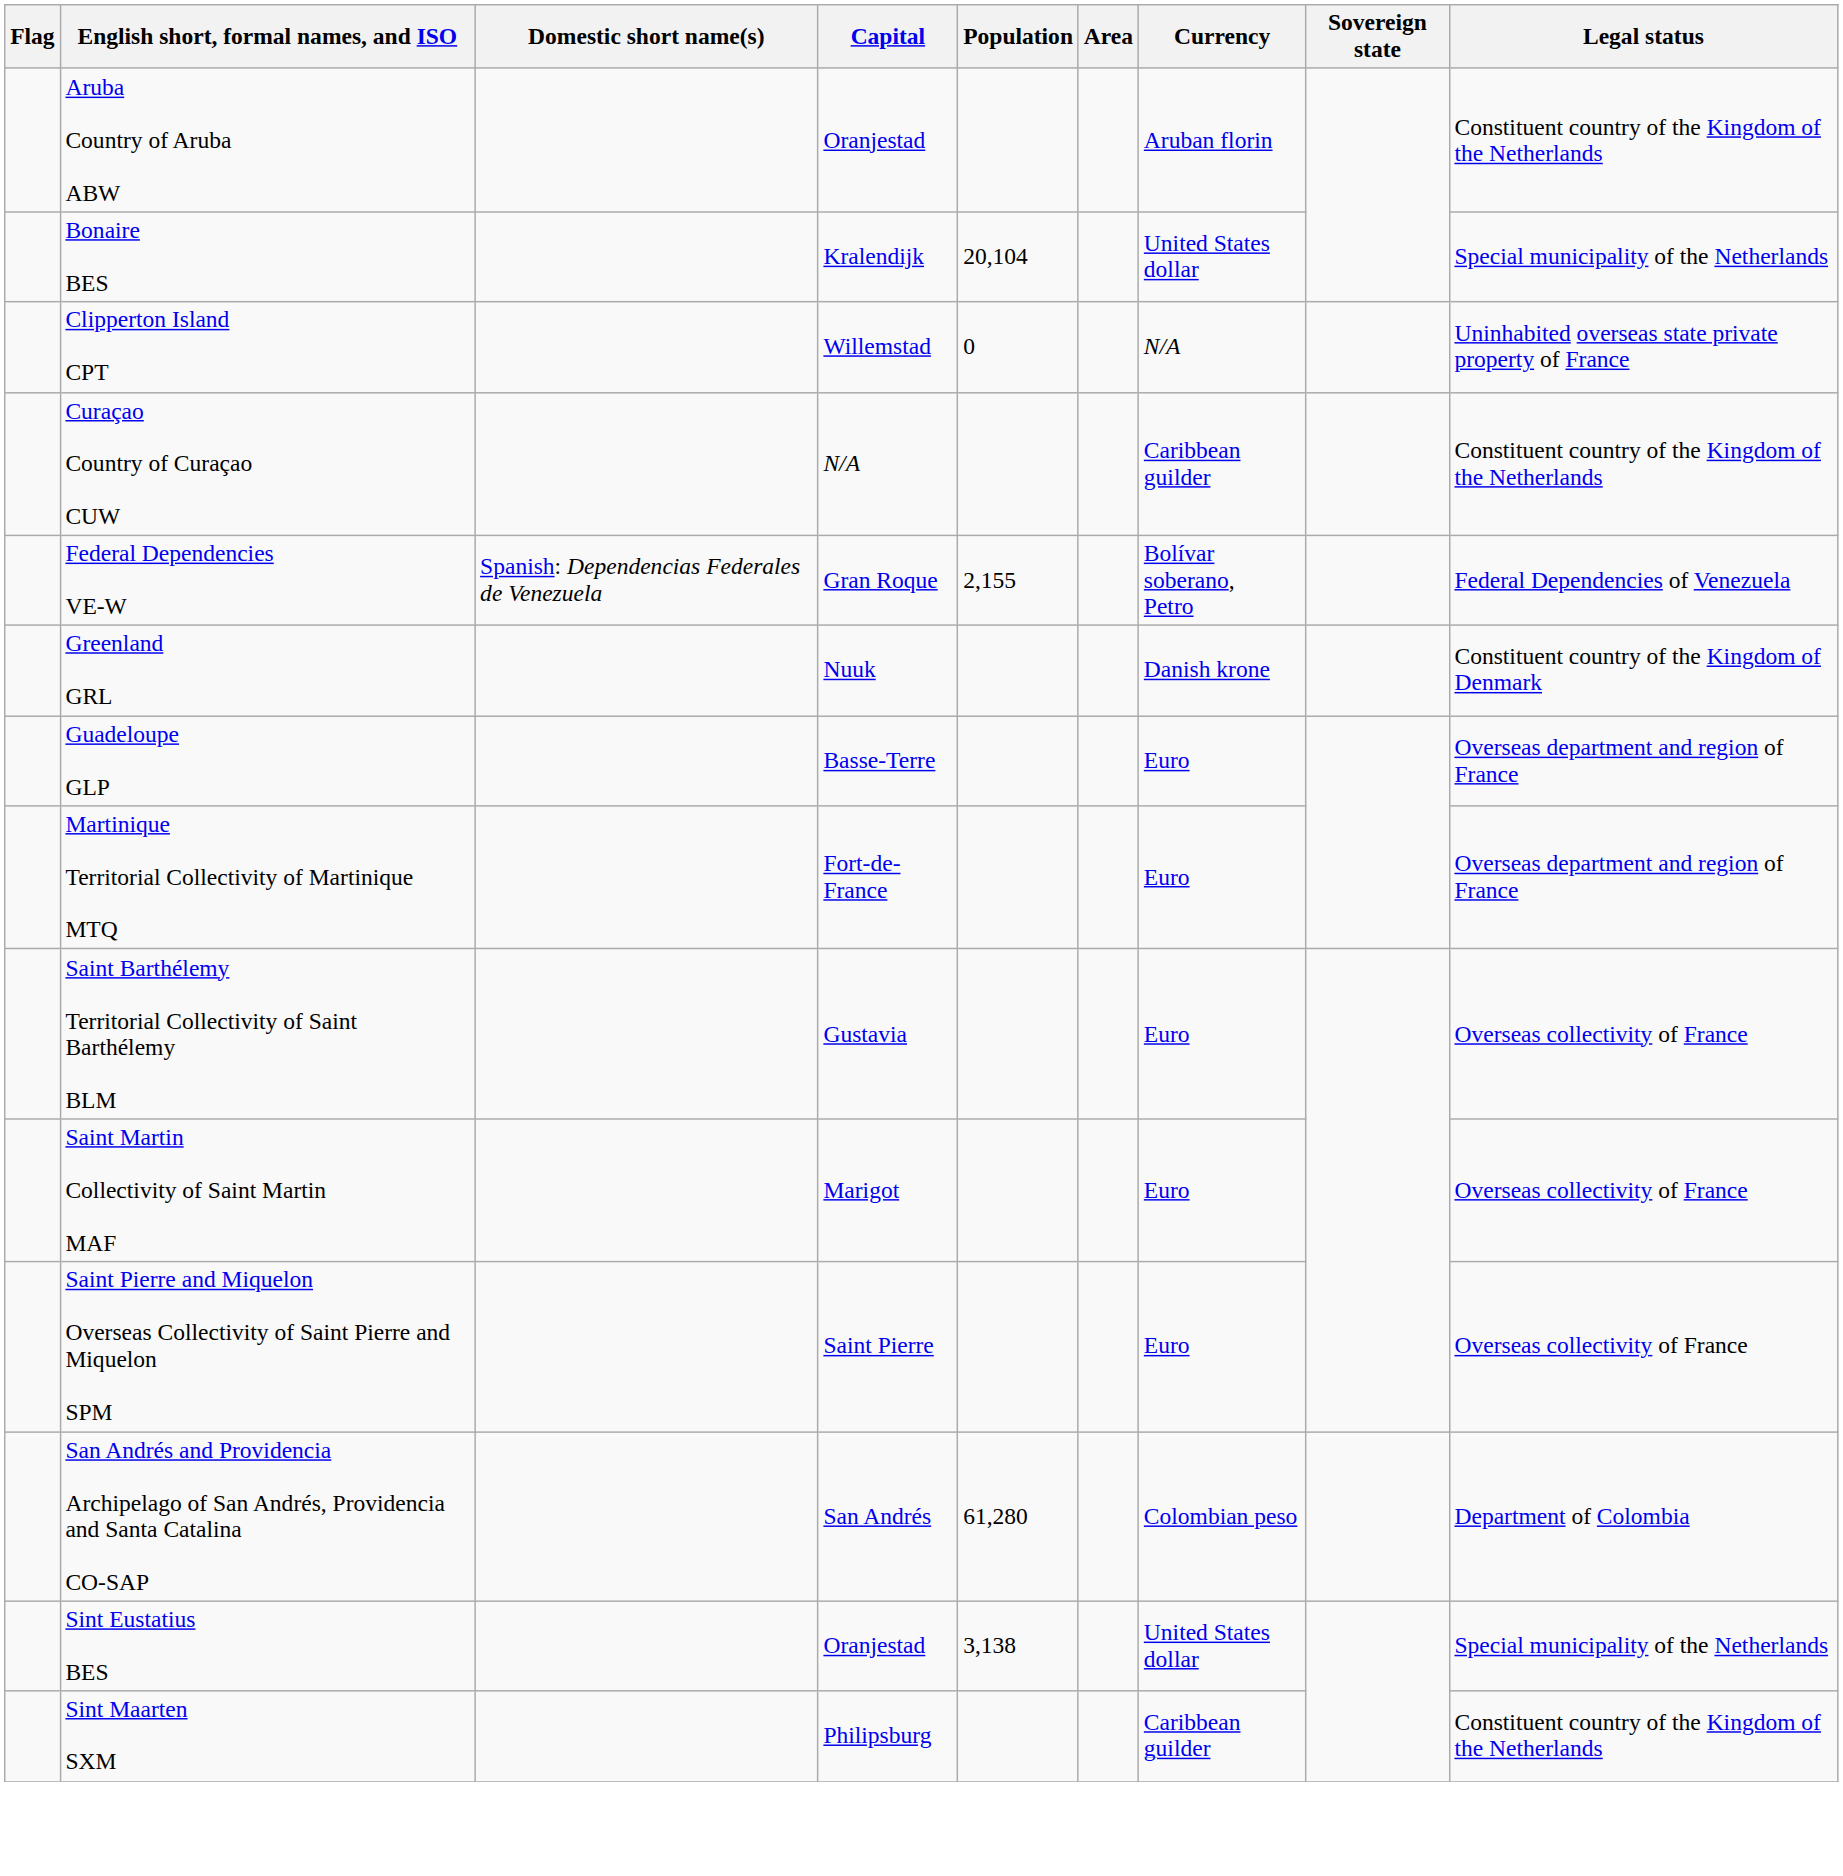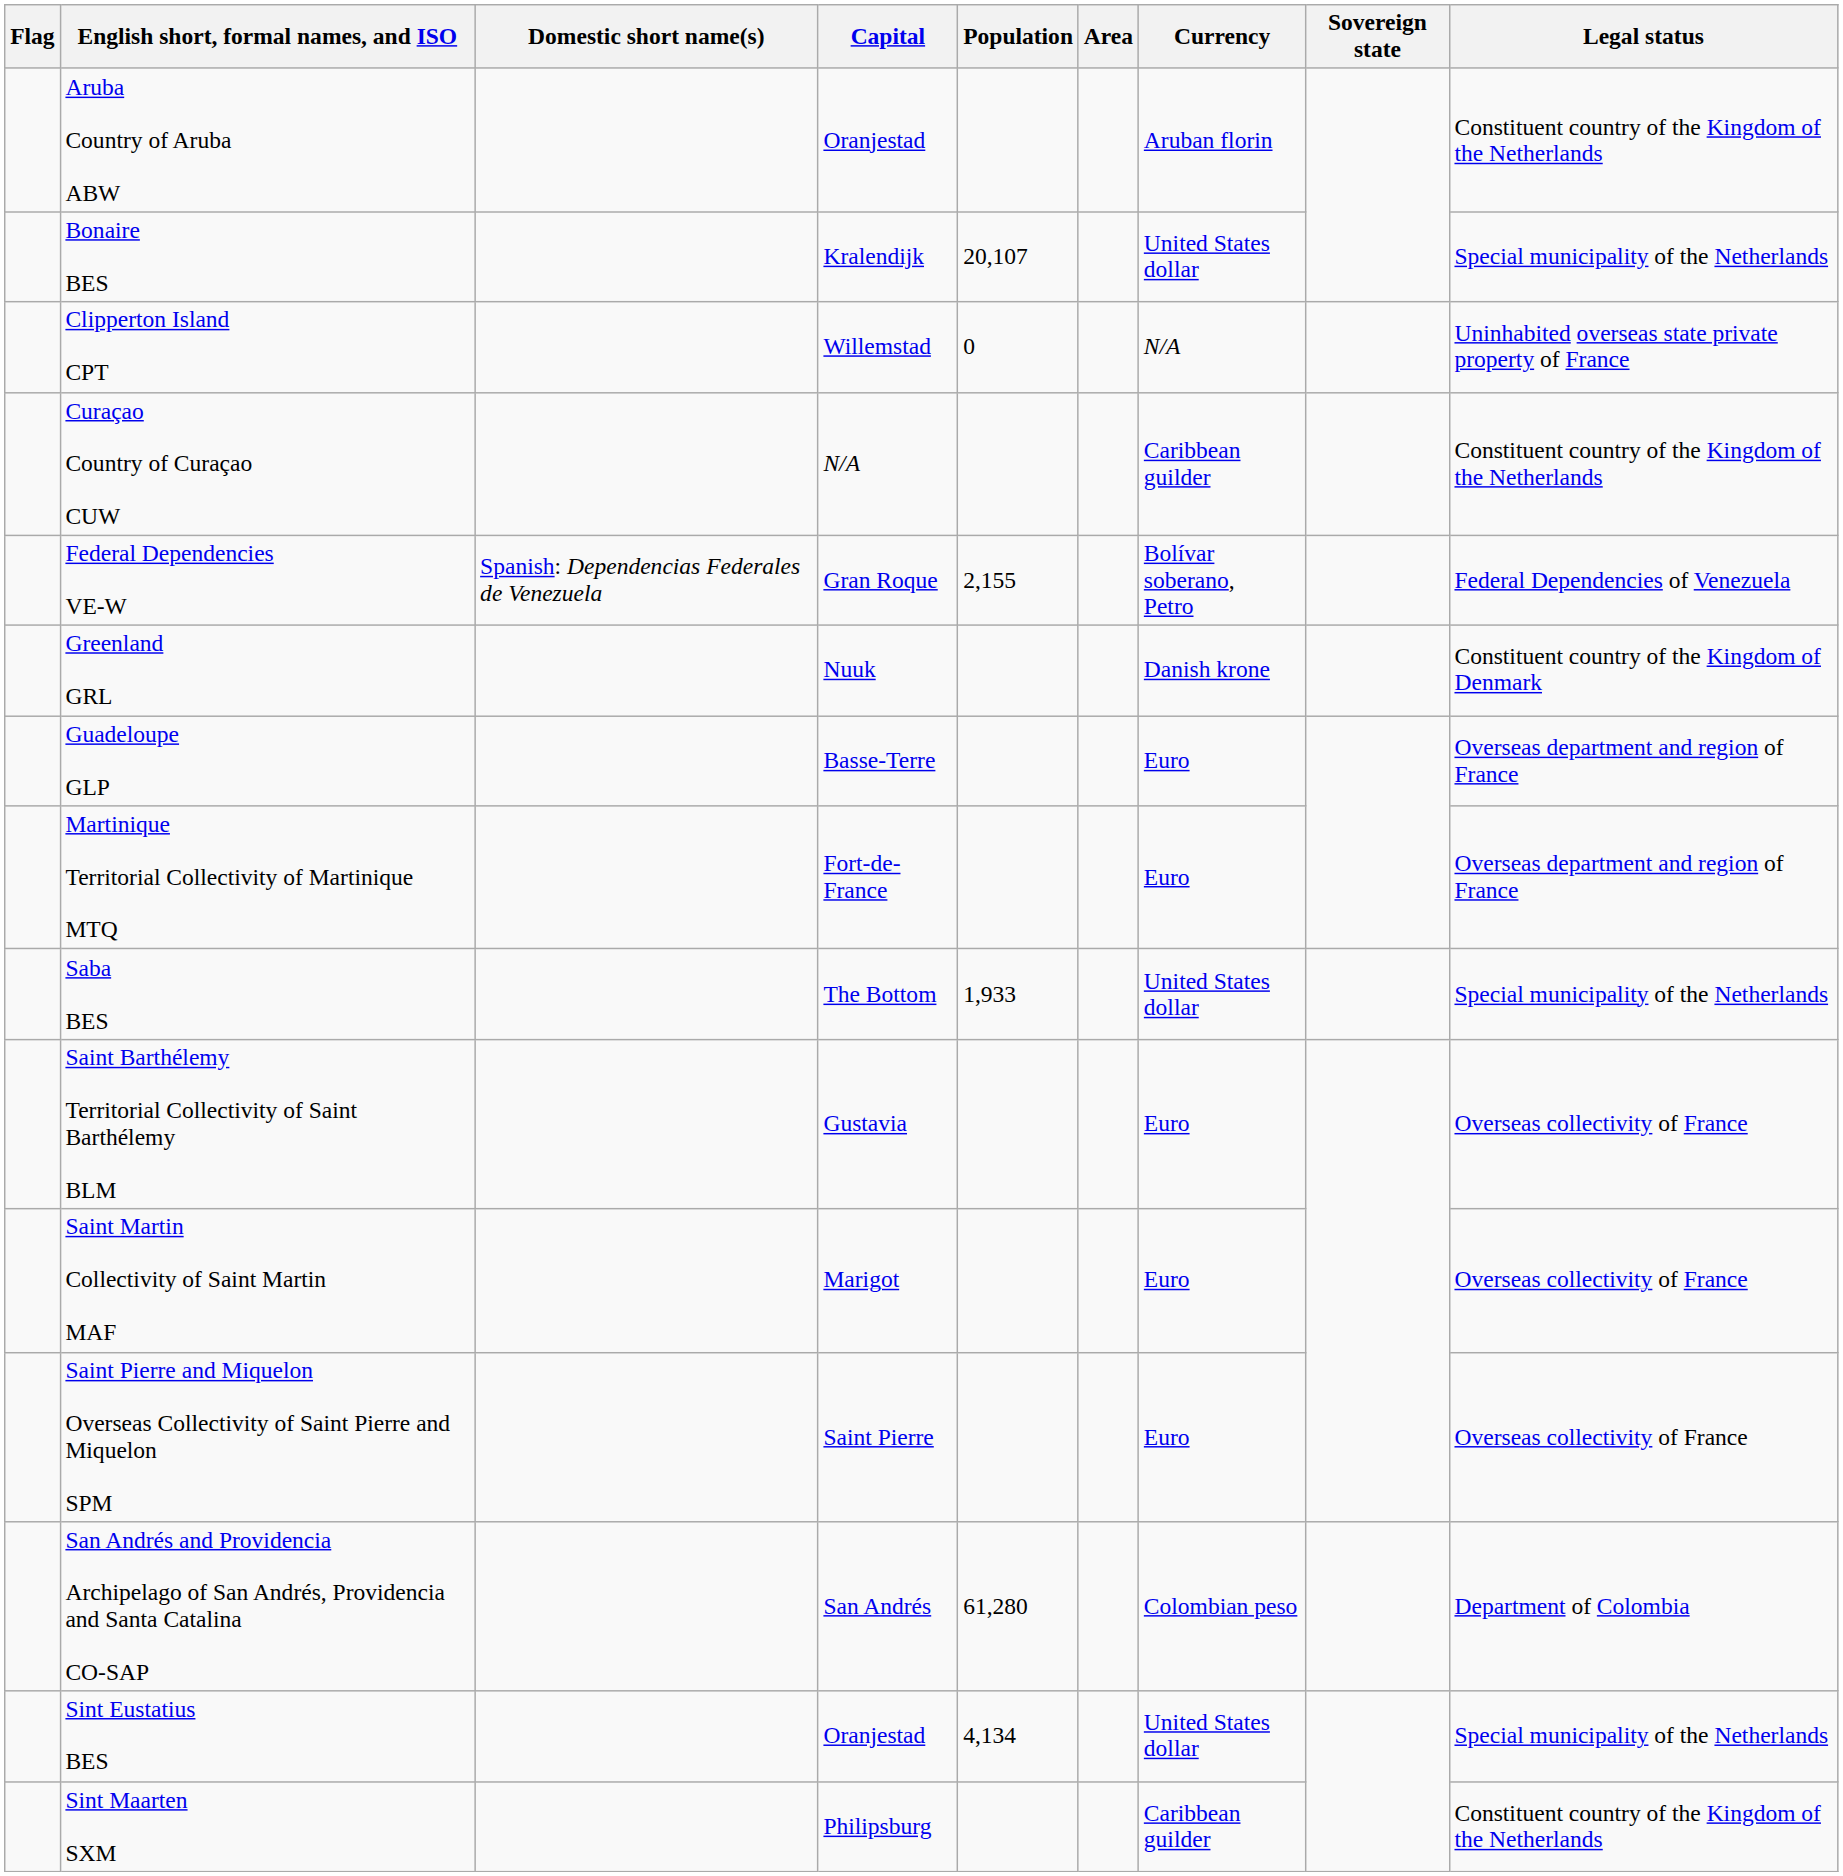Bonaire BES | Population: 20,104 -> 20,107
+ row: Saba BES | The Bottom | 1,933 | United States dollar | Special municipality of the Netherlands
Sint Eustatius BES | Population: 3,138 -> 4,134
